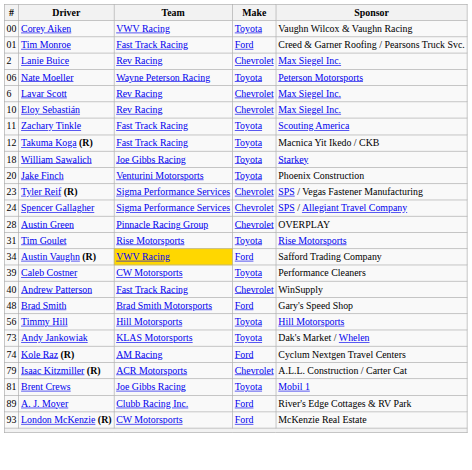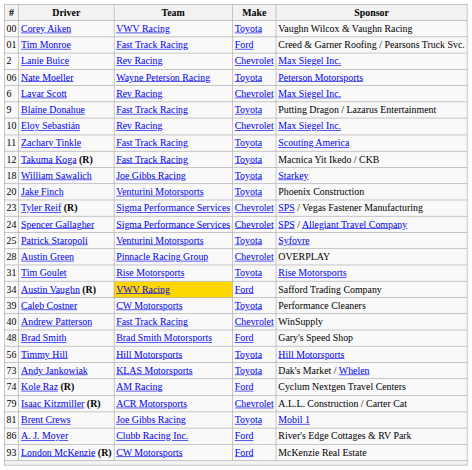+ row: 9 | Blaine Donahue | Fast Track Racing | Toyota | Putting Dragon / Lazarus Entertainment
+ row: 25 | Patrick Staropoli | Venturini Motorsports | Toyota | Syfovre
A. J. Moyer | #: 89 -> 86
